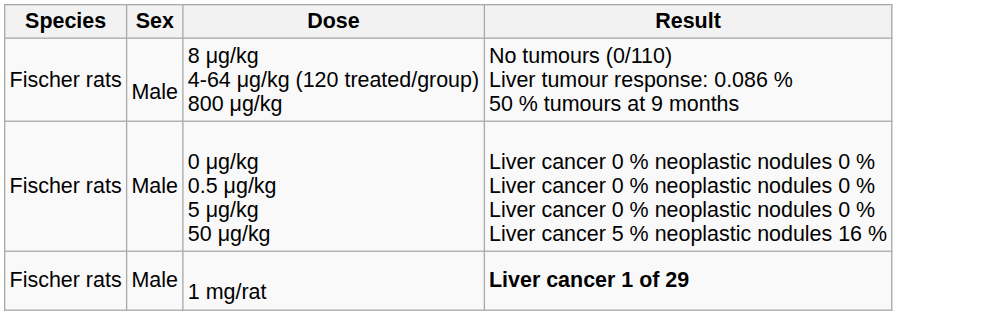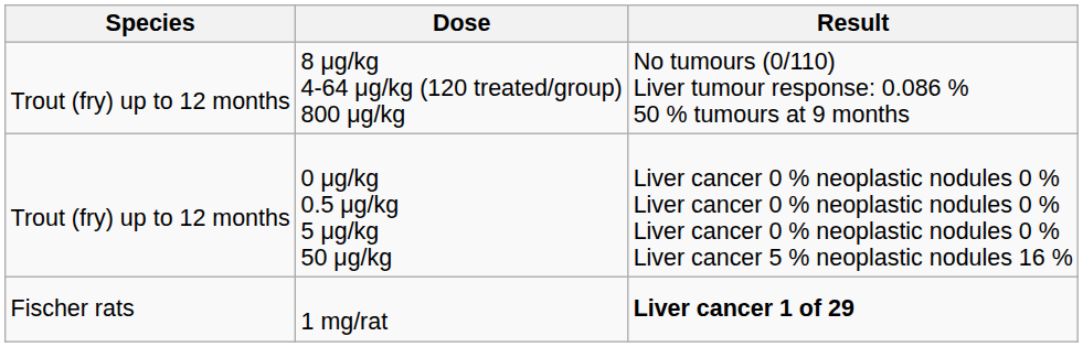- column: Sex | Male | Male | Male
8 μg/kg 4-64 μg/kg (120 treated/group) 800 μg/kg | Species: Fischer rats -> Trout (fry) up to 12 months
0 μg/kg 0.5 μg/kg 5 μg/kg 50 μg/kg | Species: Fischer rats -> Trout (fry) up to 12 months
